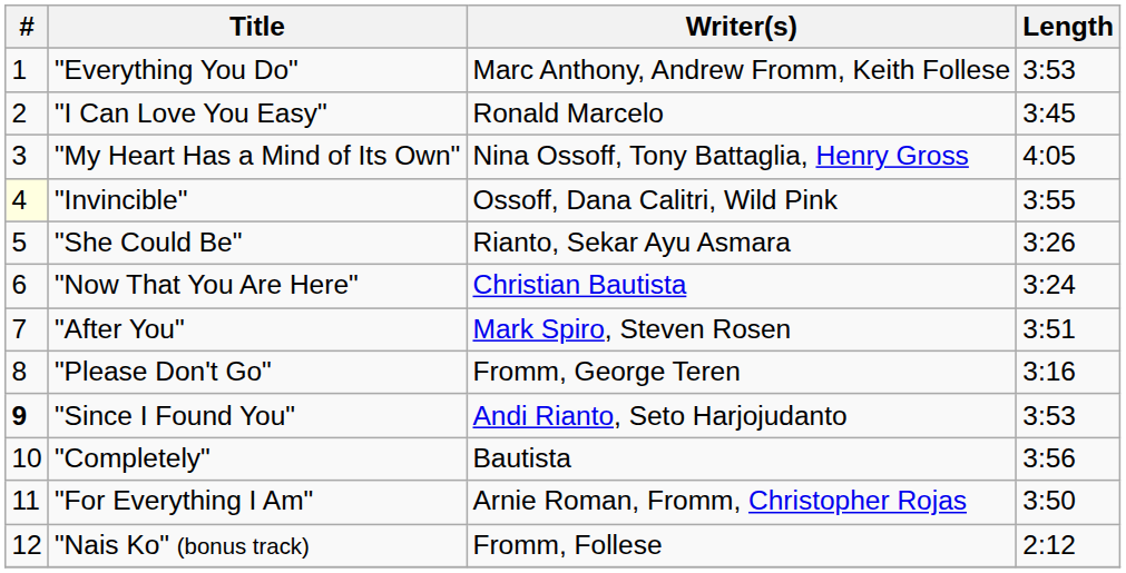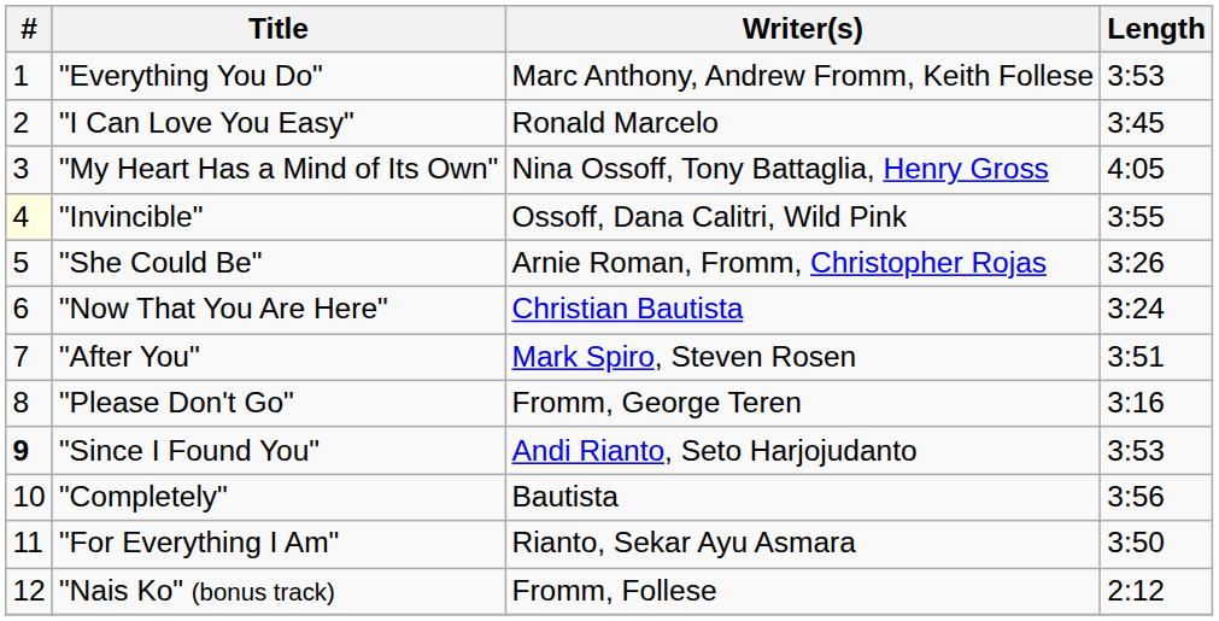"She Could Be" | Writer(s): Rianto, Sekar Ayu Asmara -> Arnie Roman, Fromm, Christopher Rojas
"For Everything I Am" | Writer(s): Arnie Roman, Fromm, Christopher Rojas -> Rianto, Sekar Ayu Asmara
